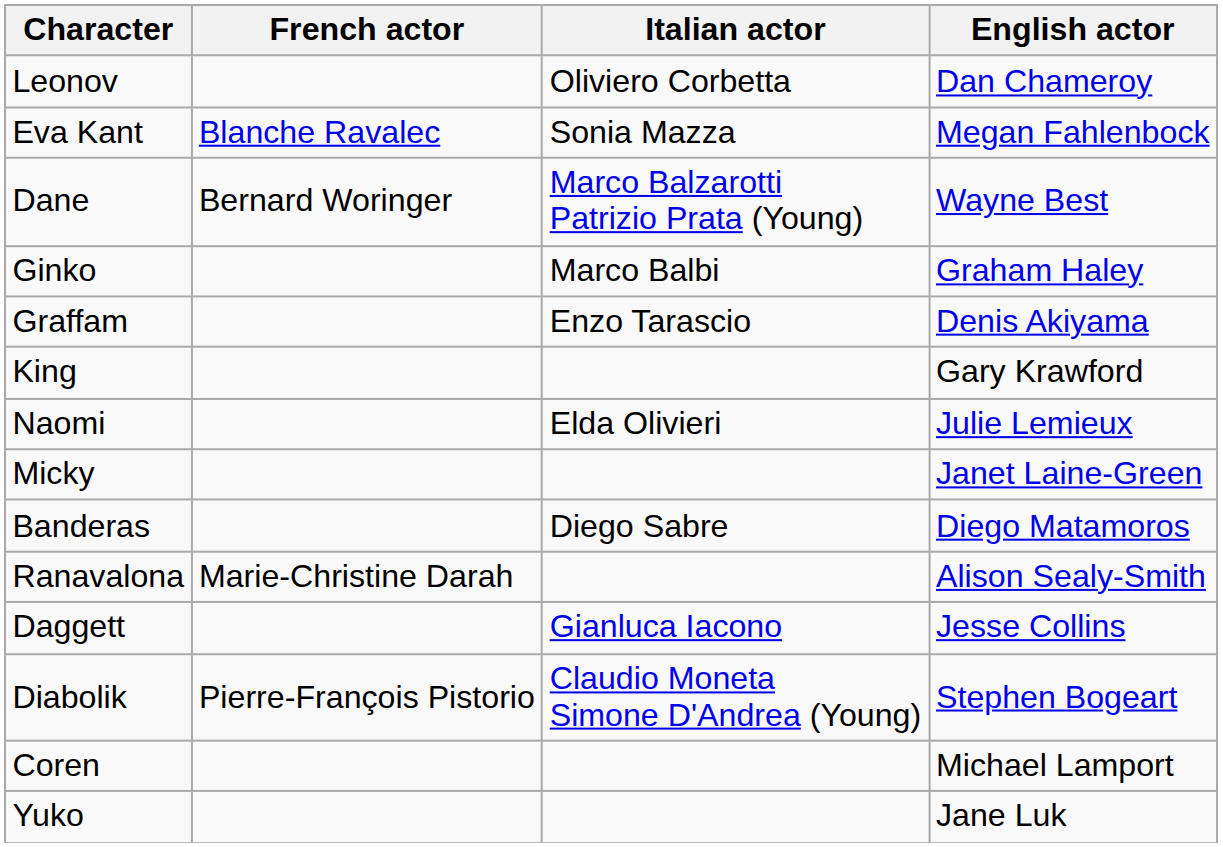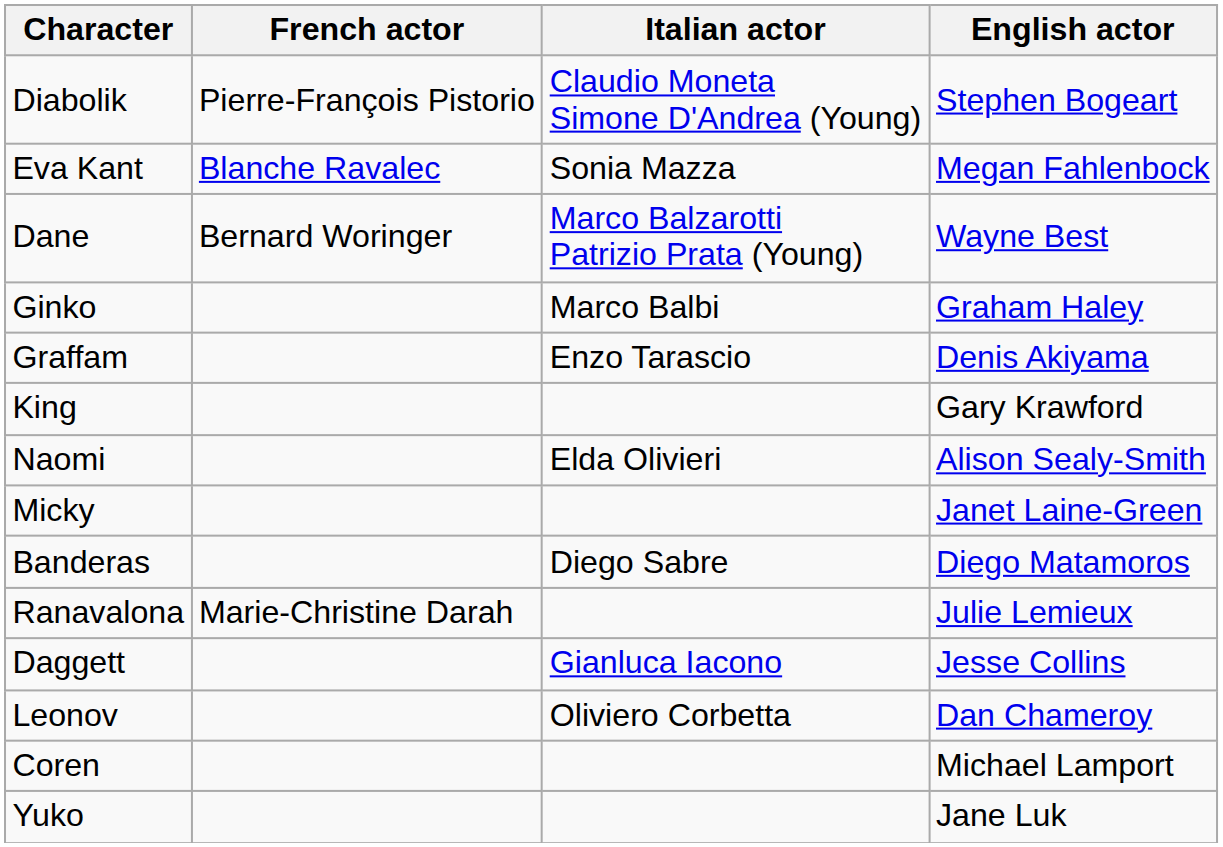rows swapped: Diabolik <-> Leonov
Naomi | English actor: Julie Lemieux -> Alison Sealy-Smith
Ranavalona | English actor: Alison Sealy-Smith -> Julie Lemieux
